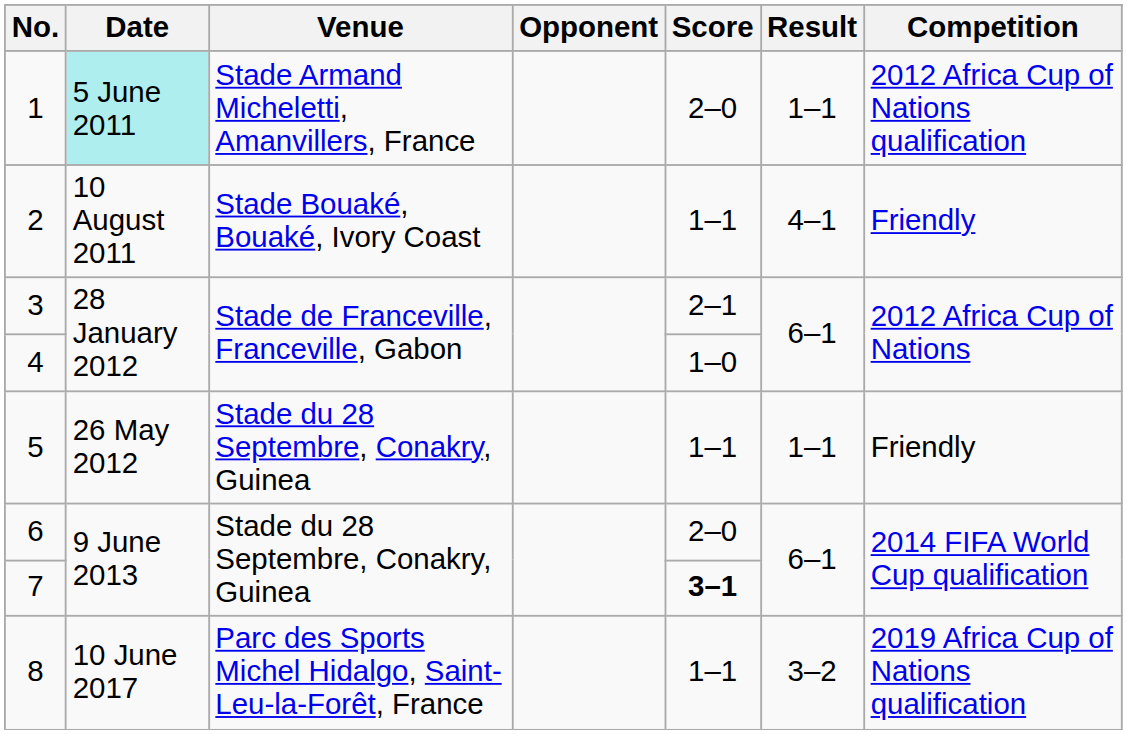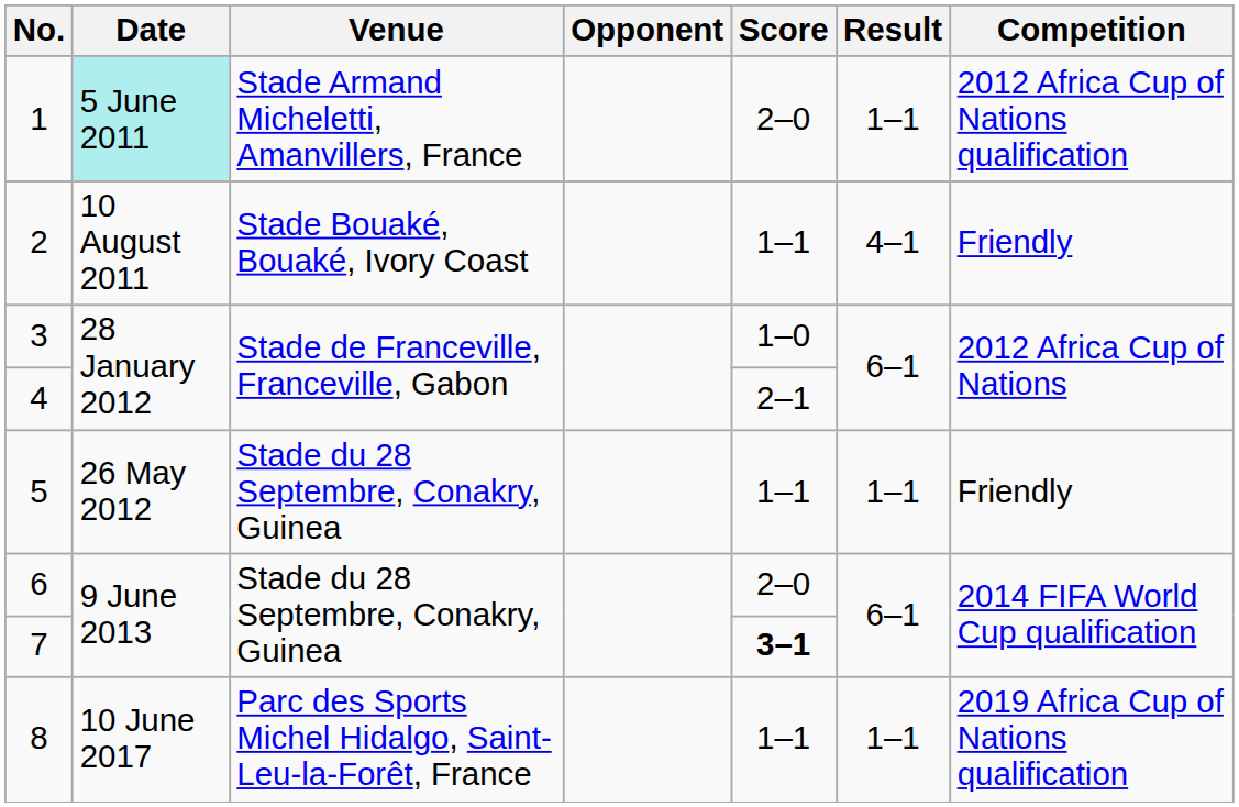3 | Score: 2–1 -> 1–0
4 | Score: 1–0 -> 2–1
8 | Result: 3–2 -> 1–1
